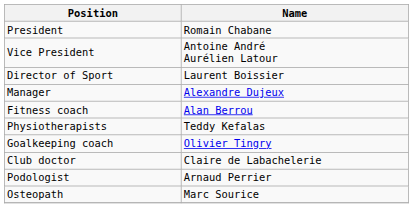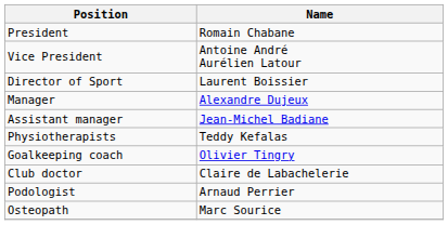+ row: Assistant manager | Jean-Michel Badiane
- row: Fitness coach | Alan Berrou
